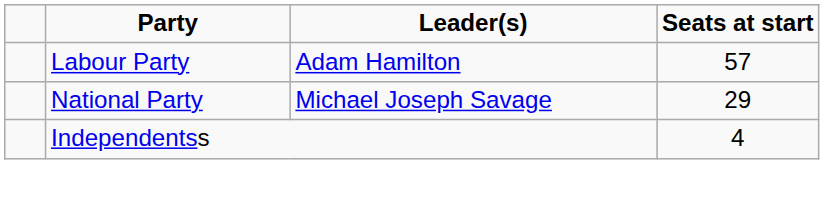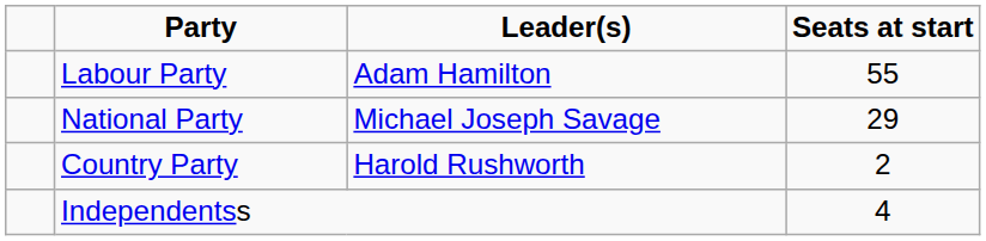Labour Party | Seats at start: 57 -> 55
+ row: Country Party | Harold Rushworth | 2
